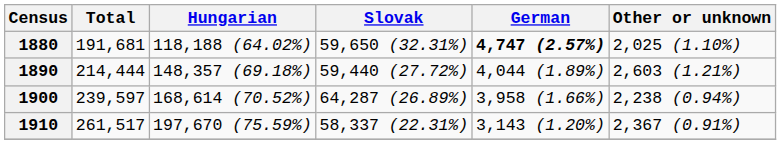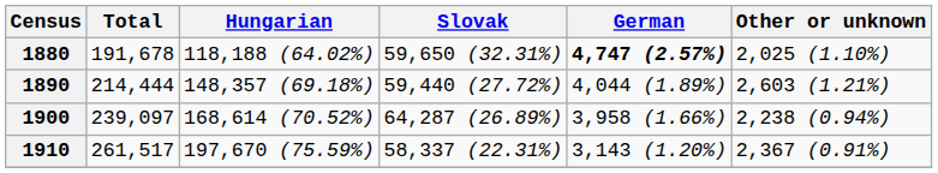1880 | Total: 191,681 -> 191,678
1900 | Total: 239,597 -> 239,097
